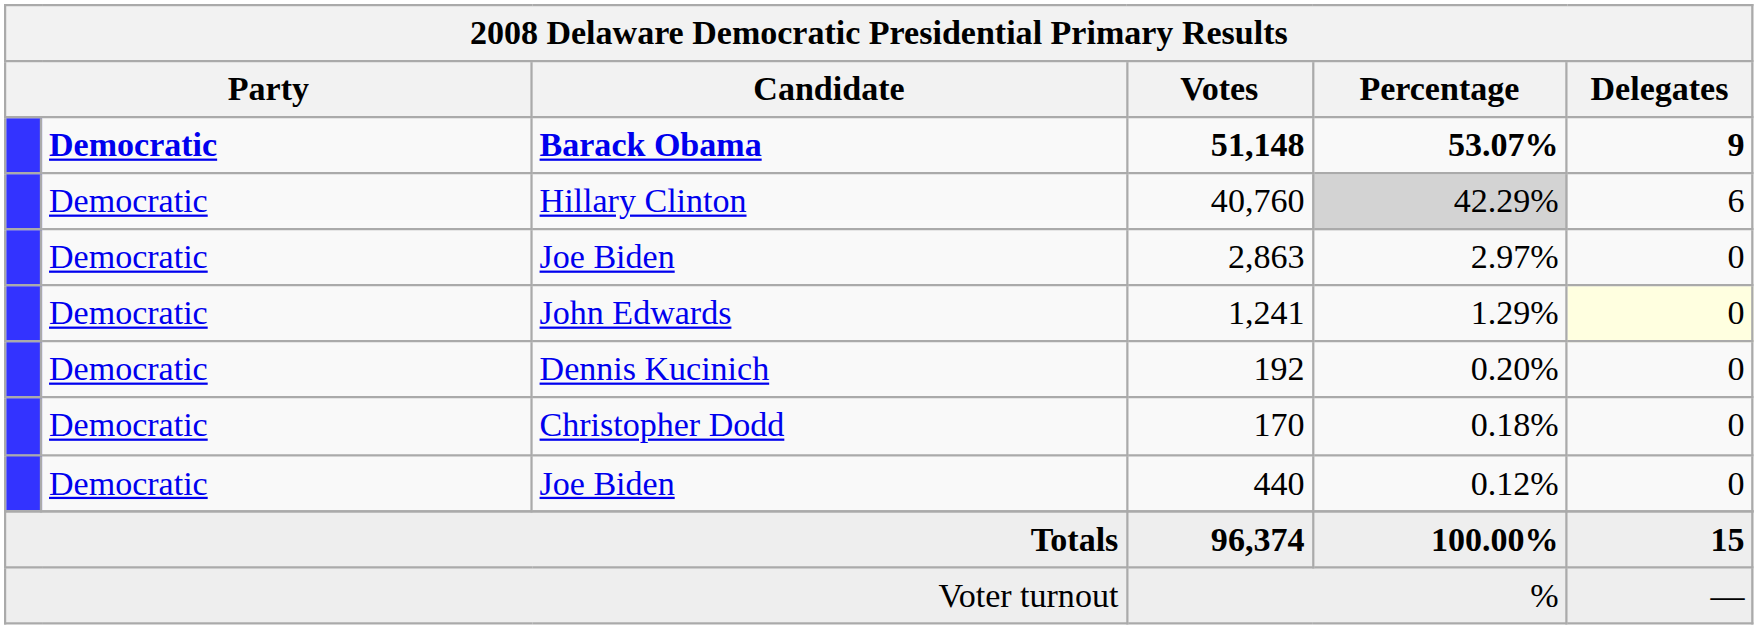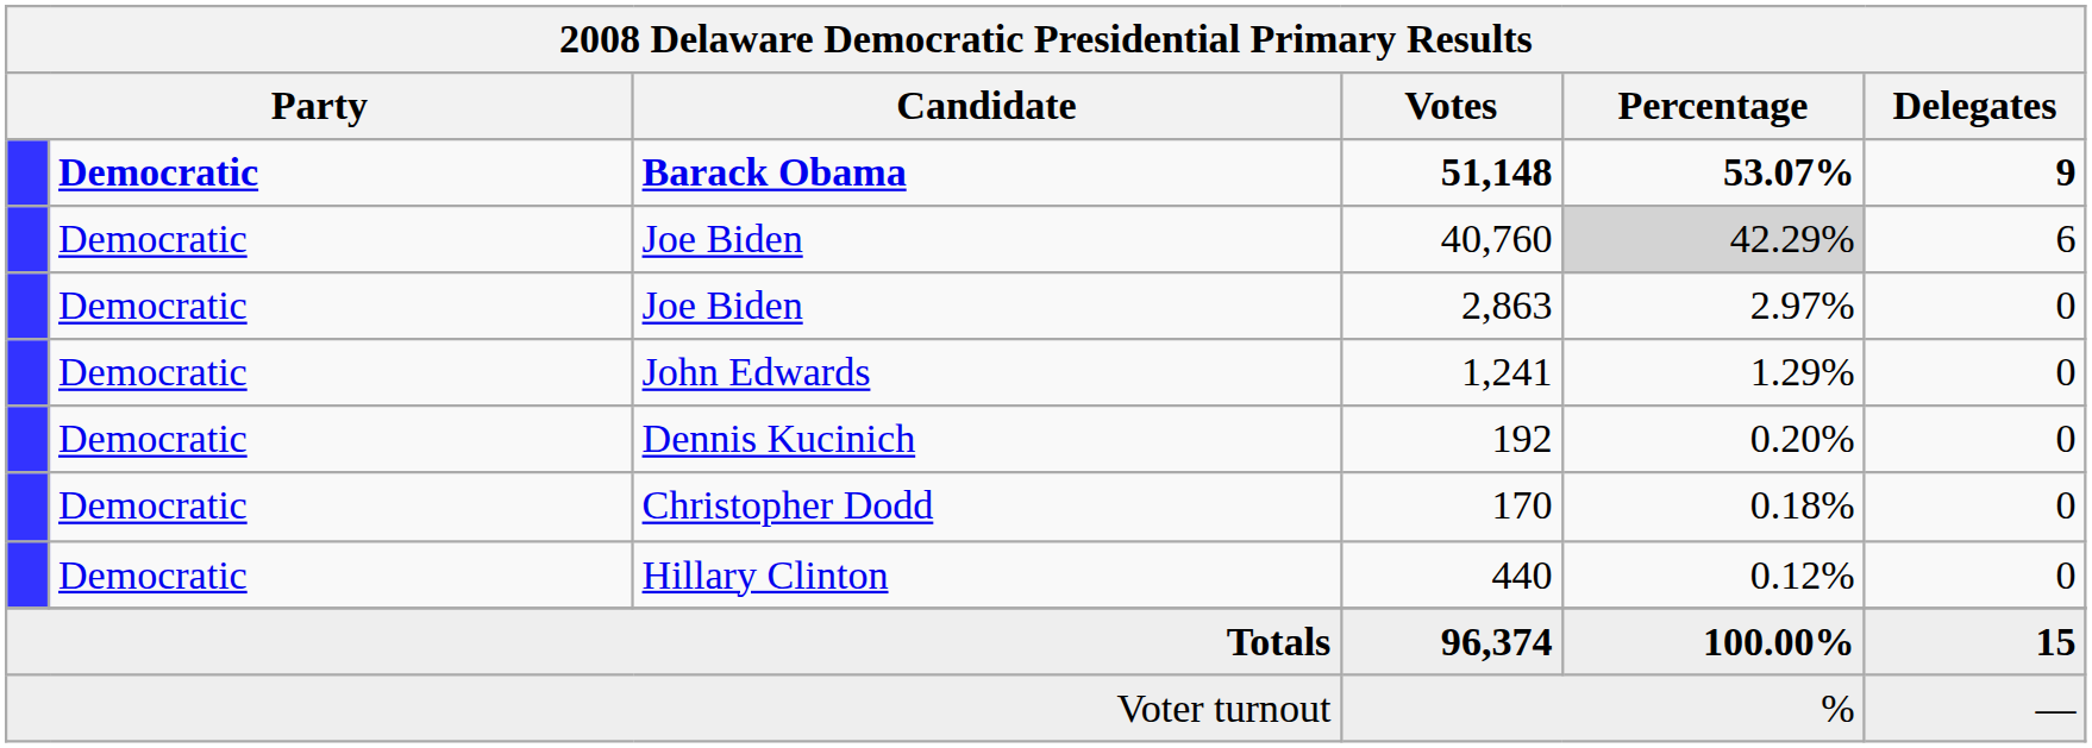40,760 | Candidate: Hillary Clinton -> Joe Biden
1,241 | Delegates: lightyellow background -> no background
440 | Candidate: Joe Biden -> Hillary Clinton
